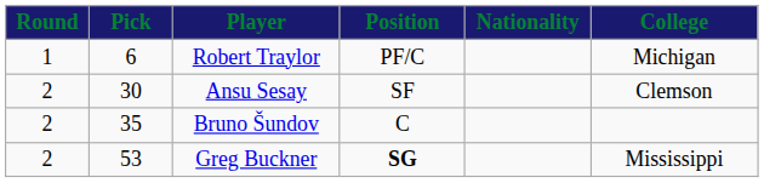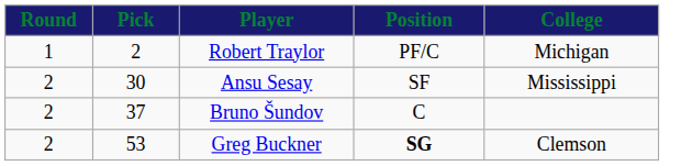- column: Nationality
Robert Traylor | Pick: 6 -> 2
Ansu Sesay | College: Clemson -> Mississippi
Bruno Šundov | Pick: 35 -> 37
Greg Buckner | College: Mississippi -> Clemson
